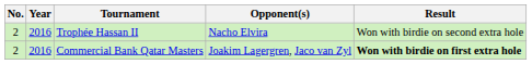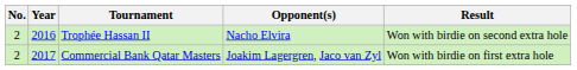Commercial Bank Qatar Masters | Year: 2016 -> 2017
Commercial Bank Qatar Masters | Result: bold -> normal
